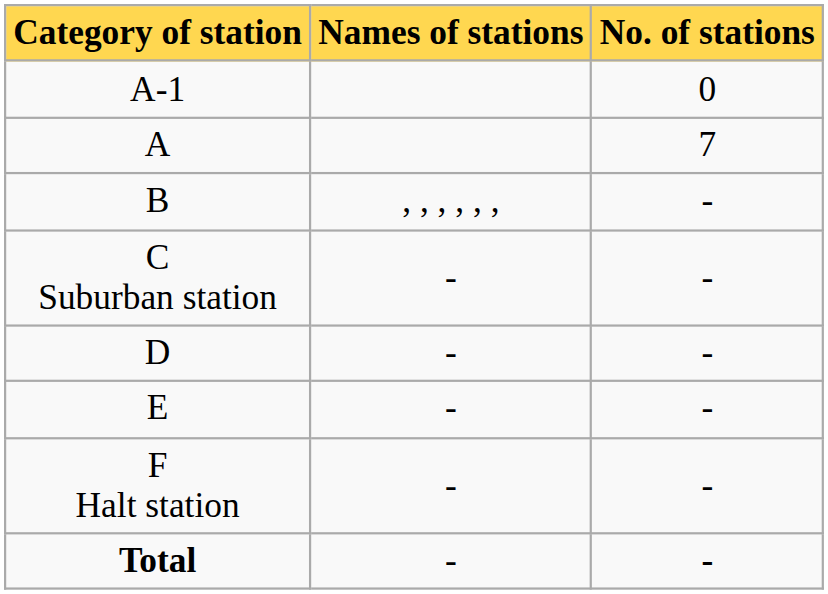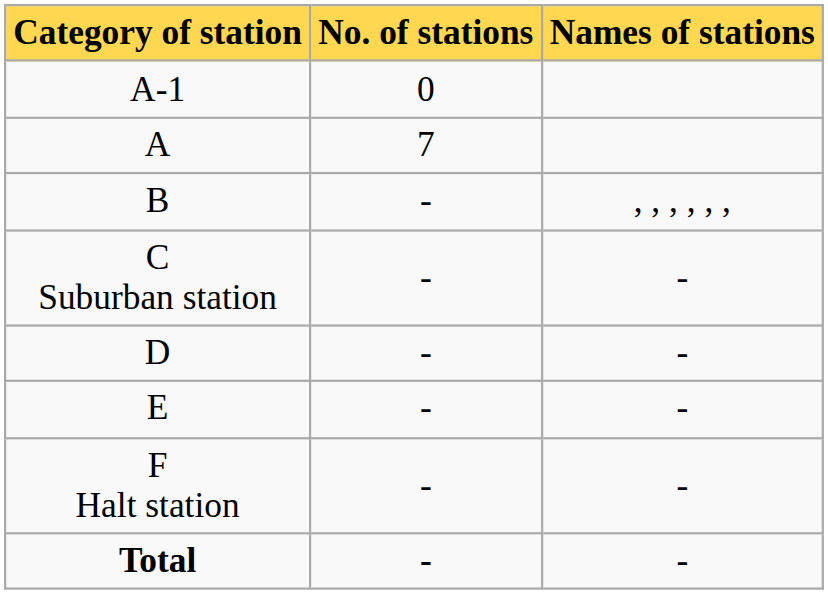columns swapped: No. of stations <-> Names of stations
